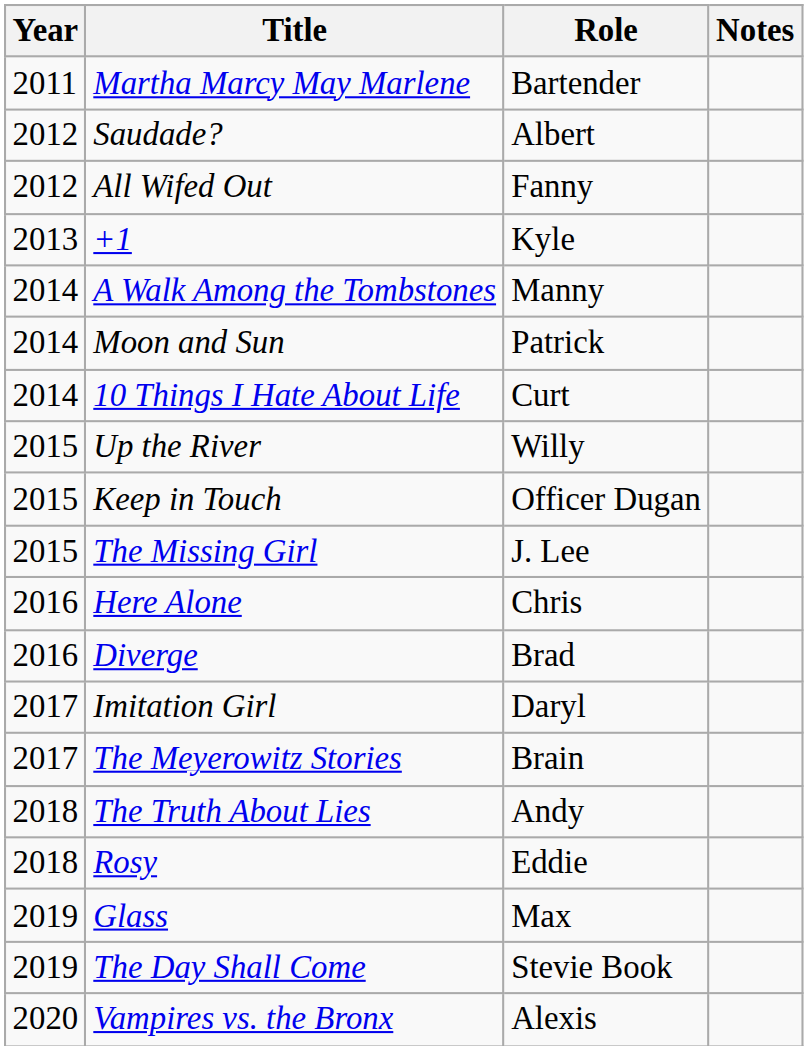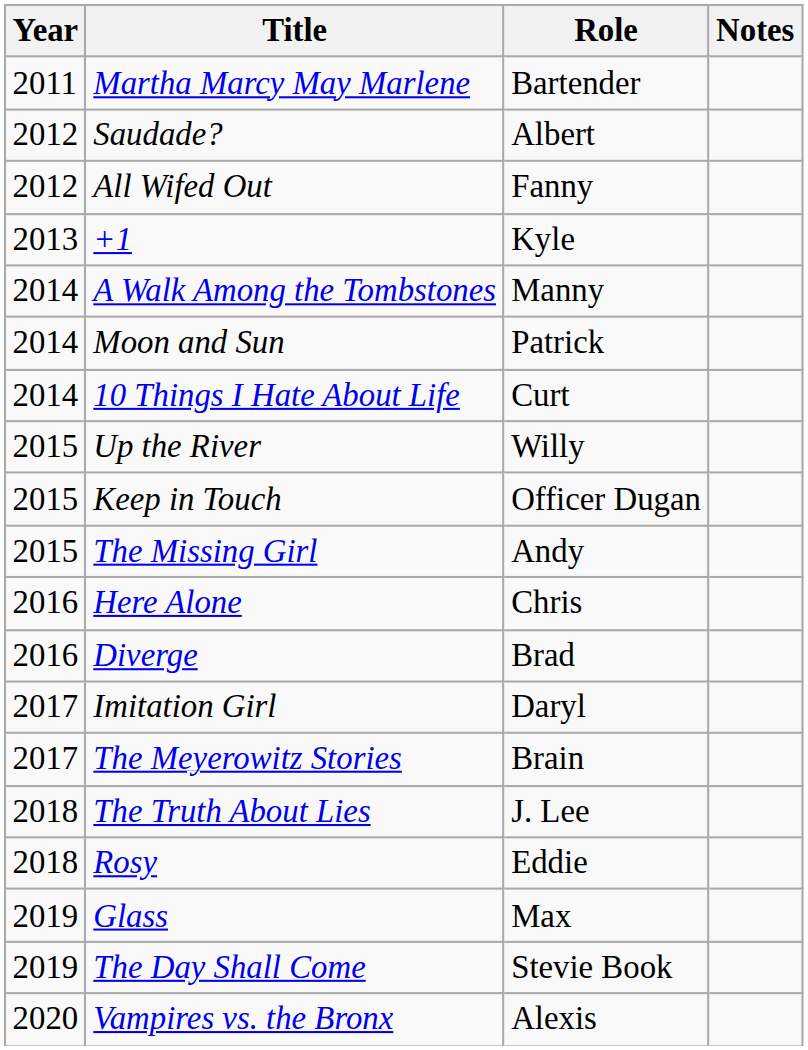The Missing Girl | Role: J. Lee -> Andy
The Truth About Lies | Role: Andy -> J. Lee
